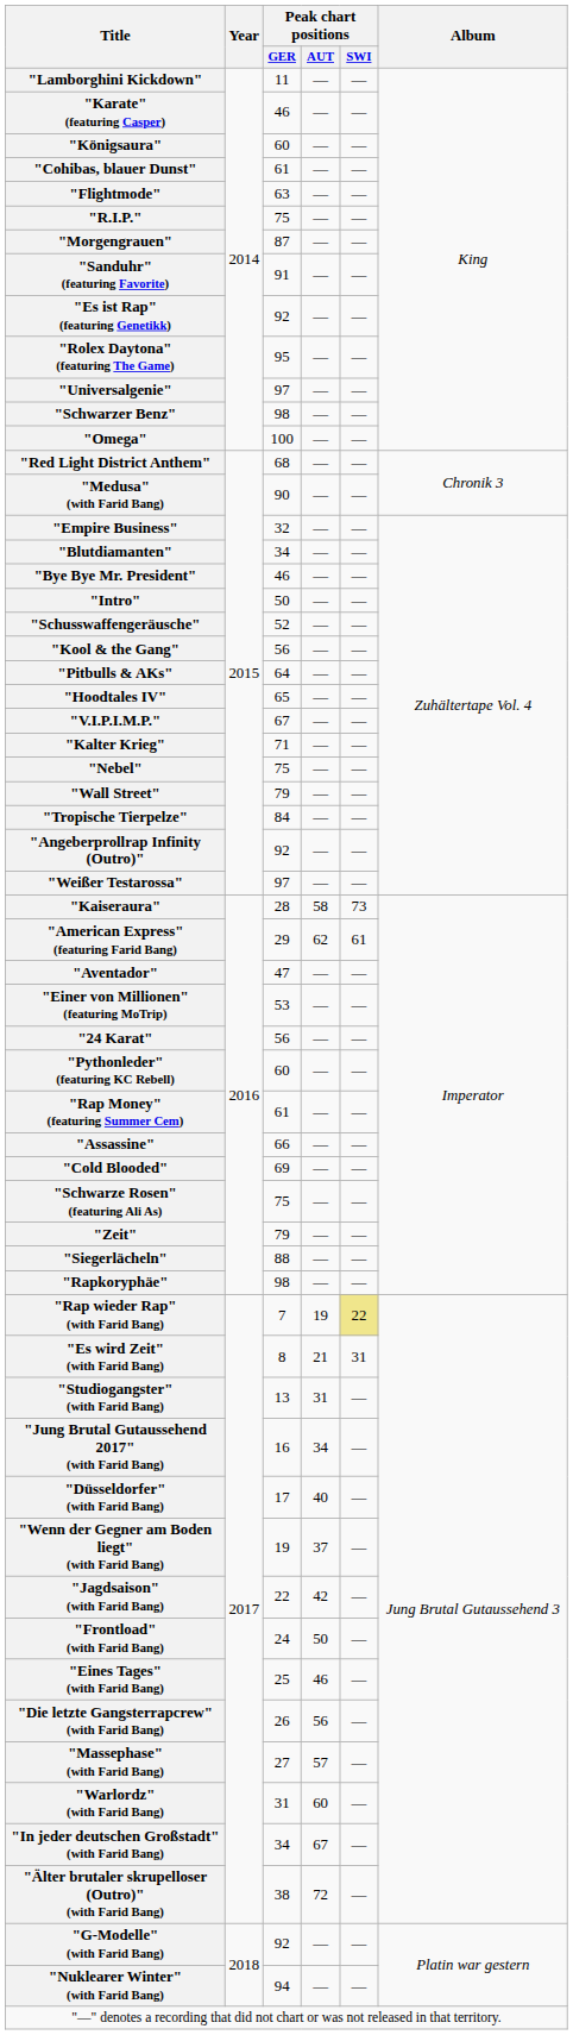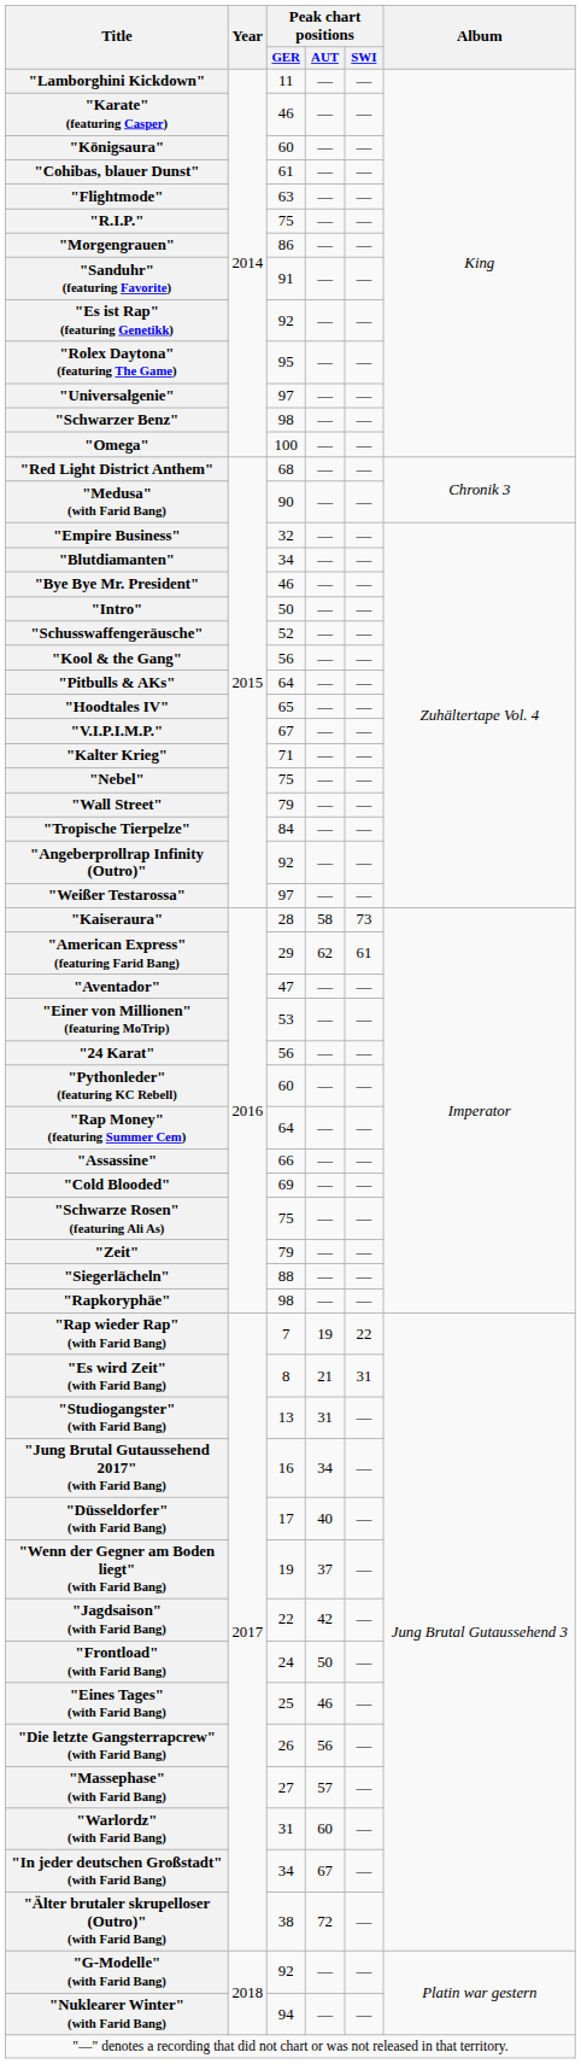"Morgengrauen" | Peak chart positions / GER: 87 -> 86
"Rap Money" (featuring Summer Cem) | Peak chart positions / GER: 61 -> 64
"Rap wieder Rap" (with Farid Bang) | Peak chart positions / SWI: khaki background -> no background
